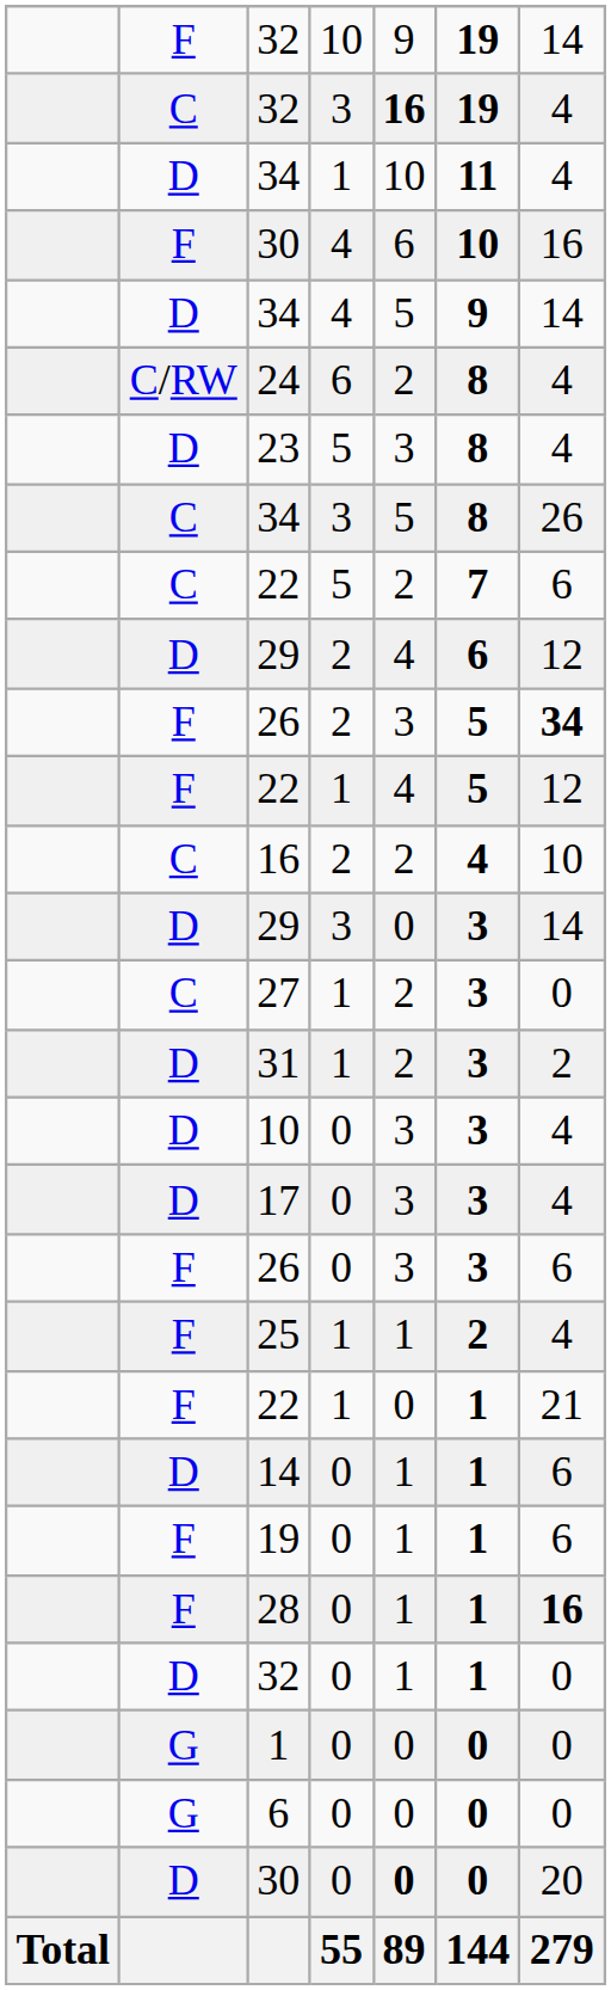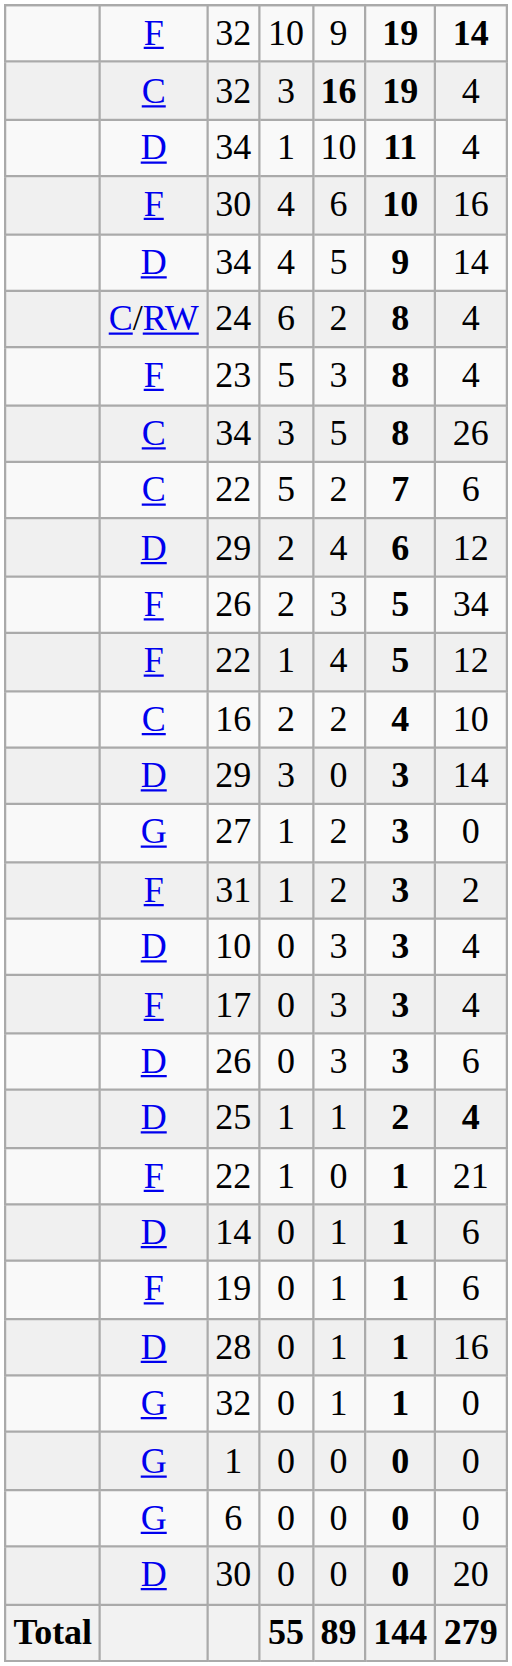32 / 10 | column 7: normal -> bold
23 | column 2: D -> F
26 / 2 | column 7: bold -> normal
27 | column 2: C -> G
31 | column 2: D -> F
17 | column 2: D -> F
26 / 0 | column 2: F -> D
25 | column 2: F -> D
25 | column 7: normal -> bold
28 | column 2: F -> D
28 | column 7: bold -> normal
32 / 0 | column 2: D -> G
30 / 0 | column 5: bold -> normal
